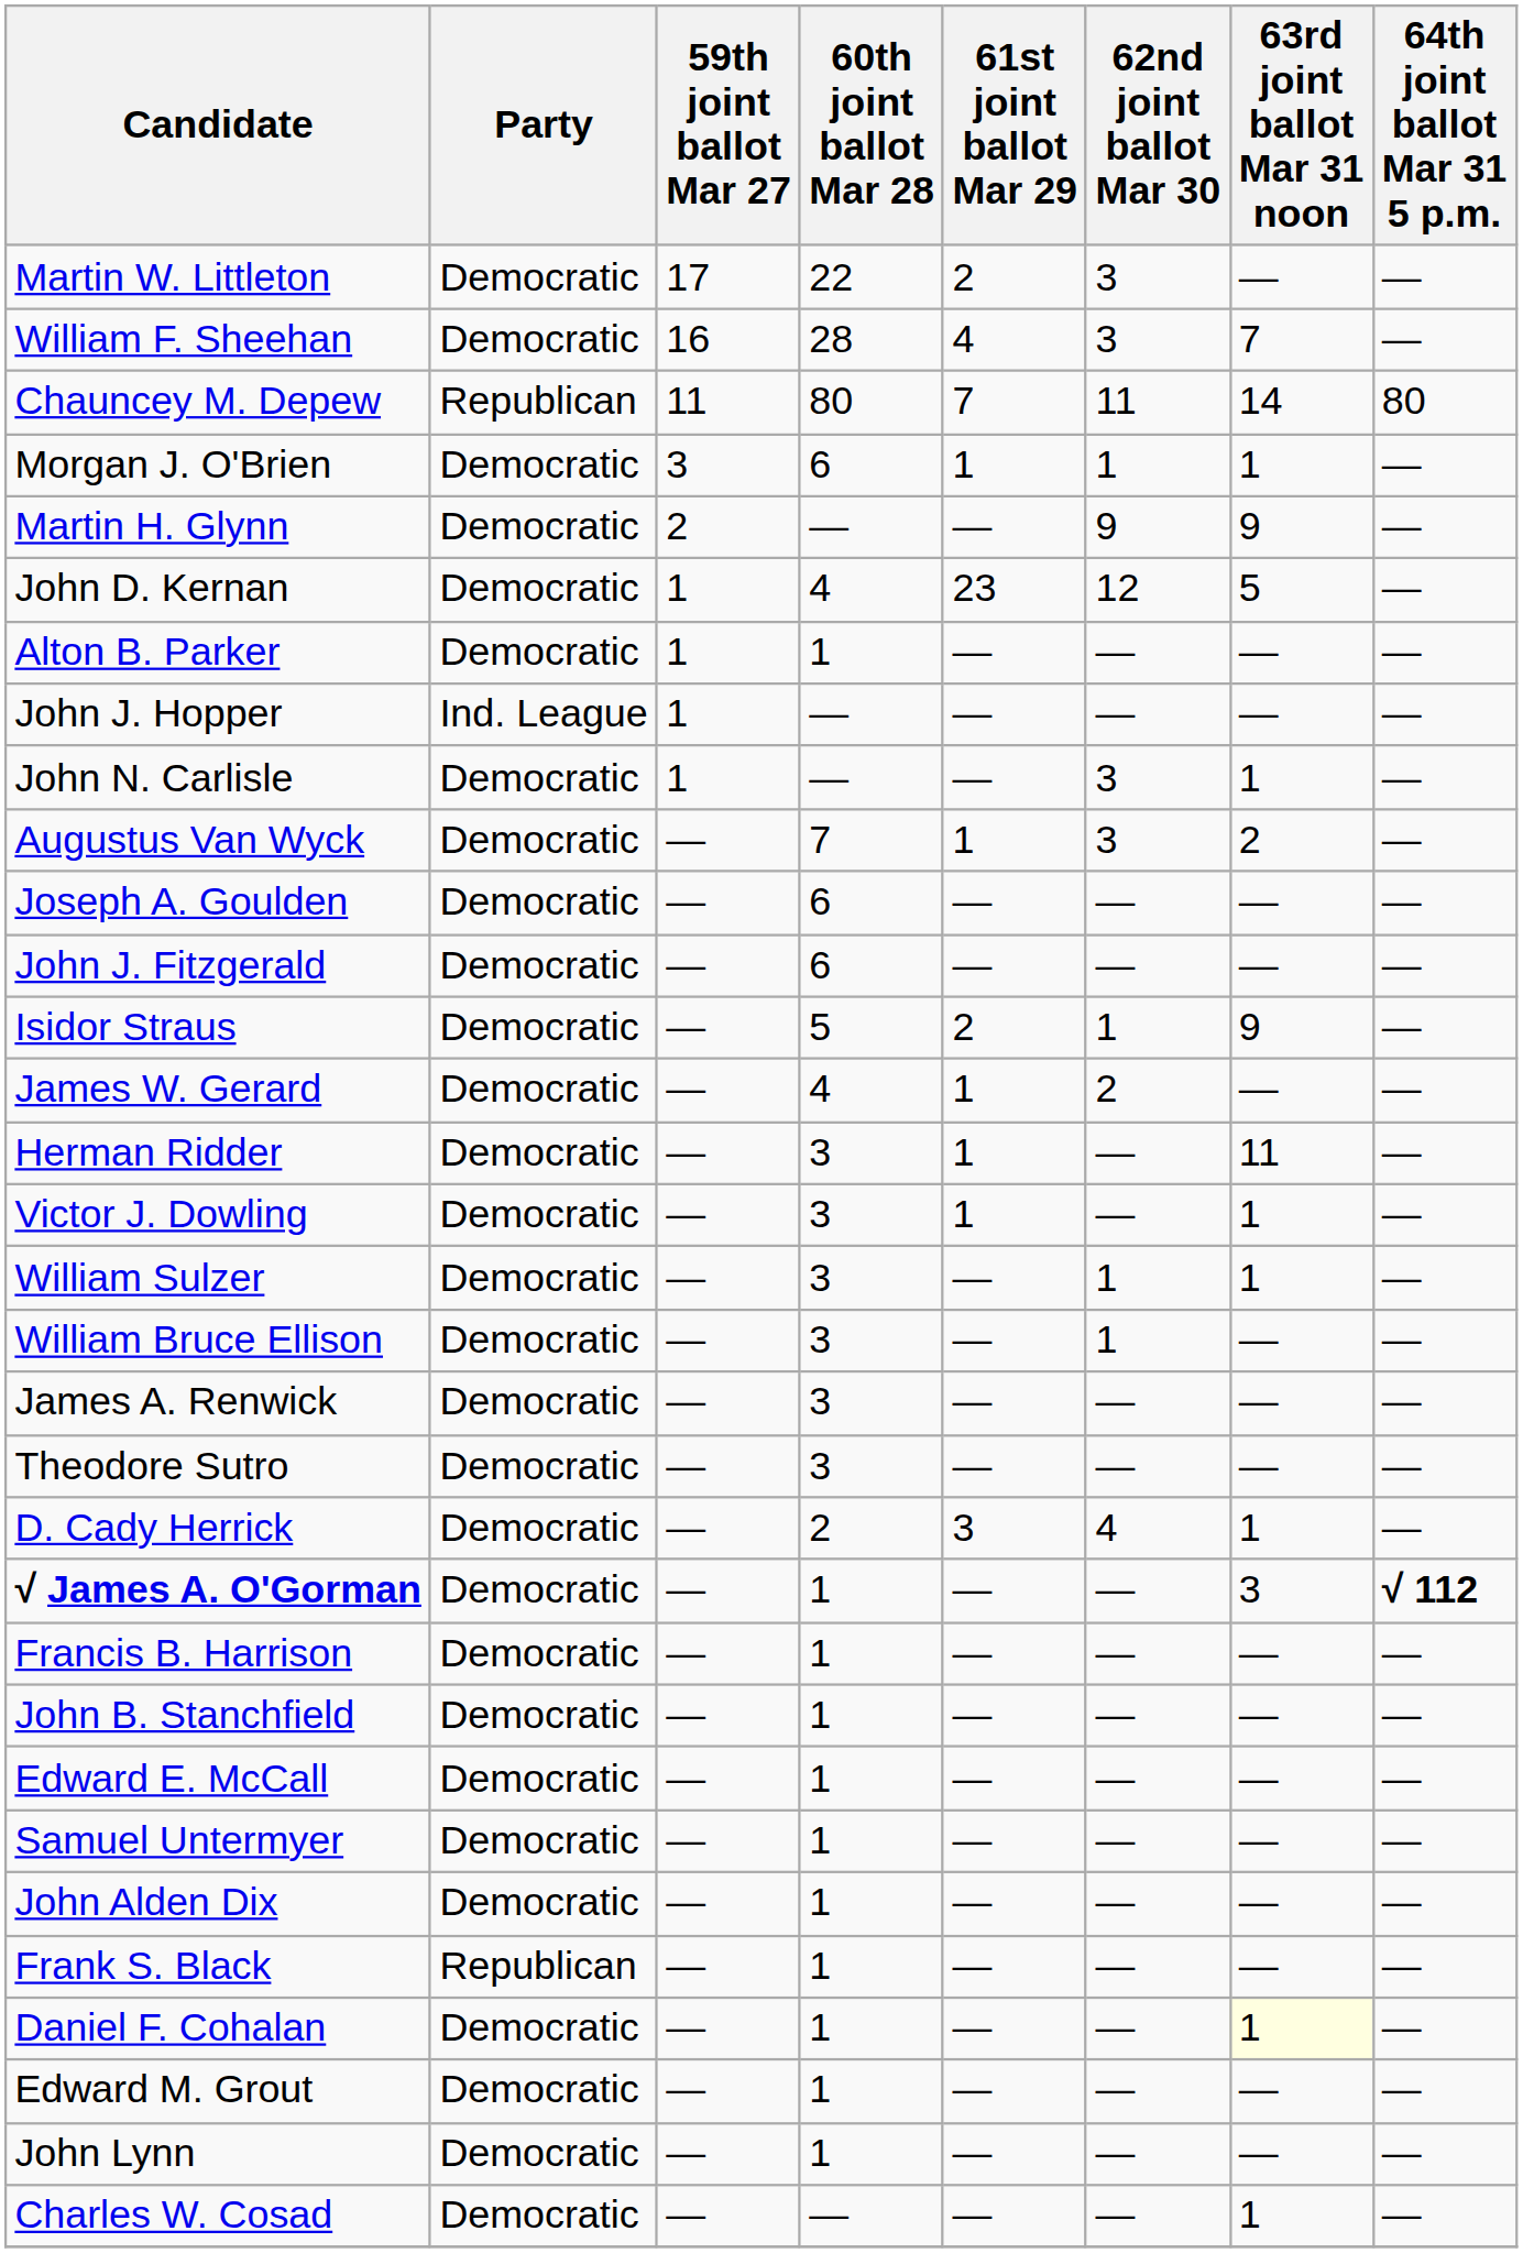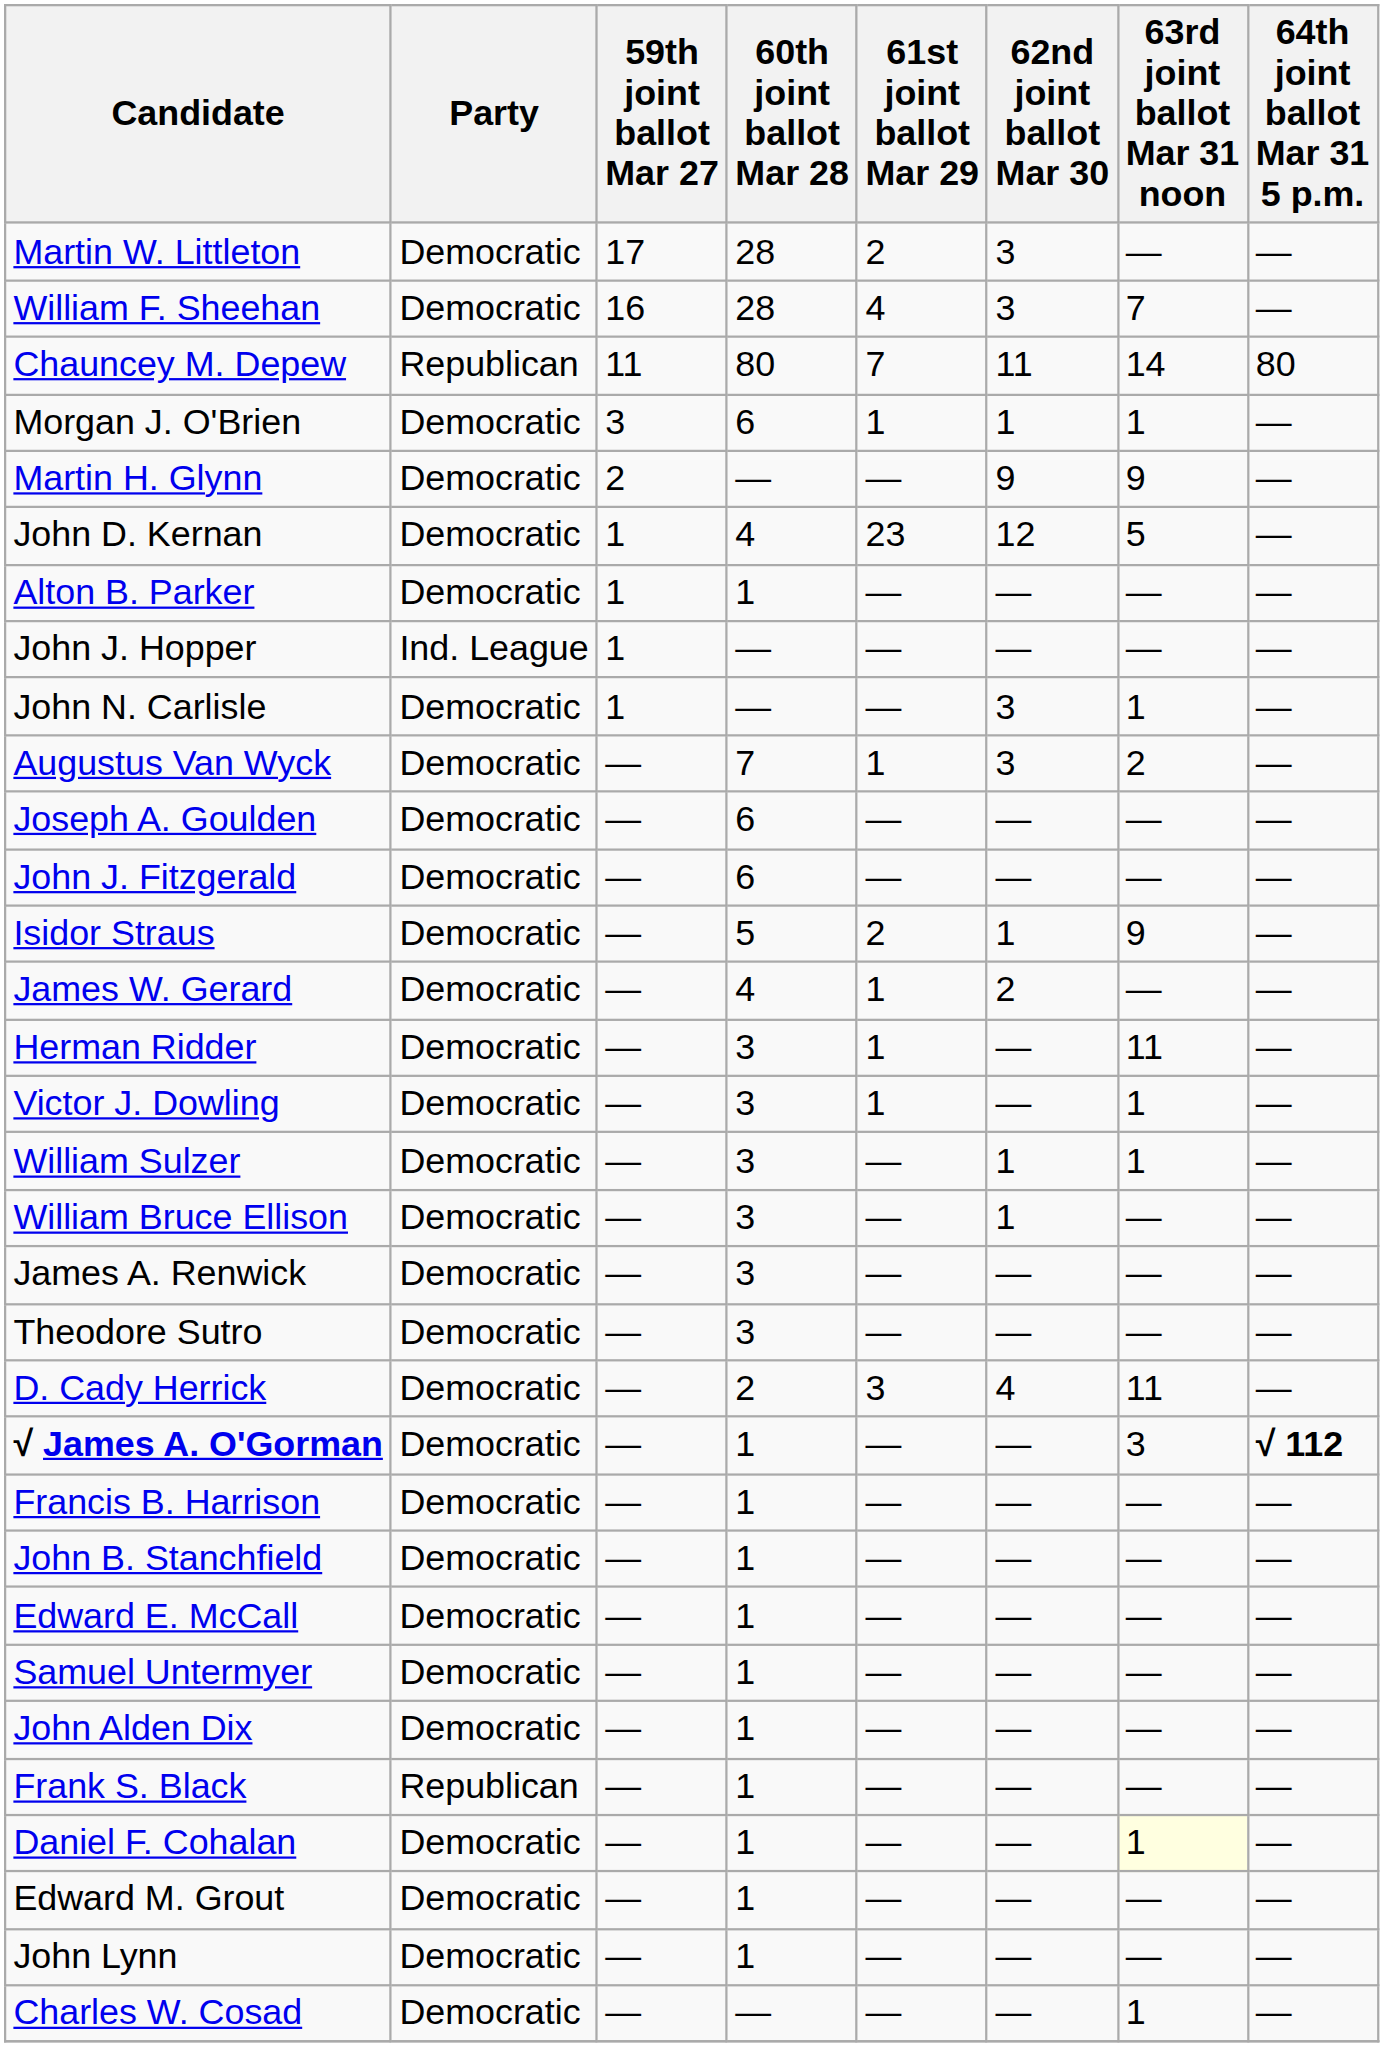Martin W. Littleton | 60th joint ballot Mar 28: 22 -> 28
D. Cady Herrick | 63rd joint ballot Mar 31 noon: 1 -> 11
